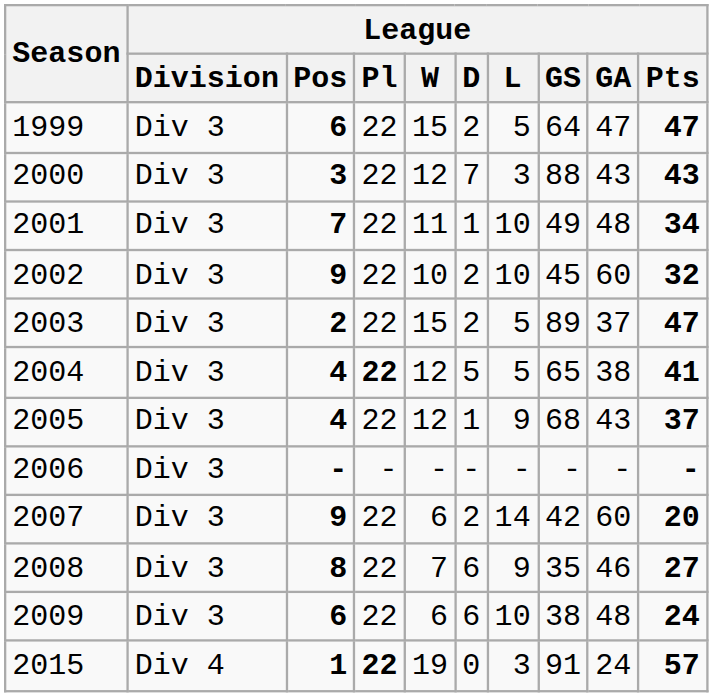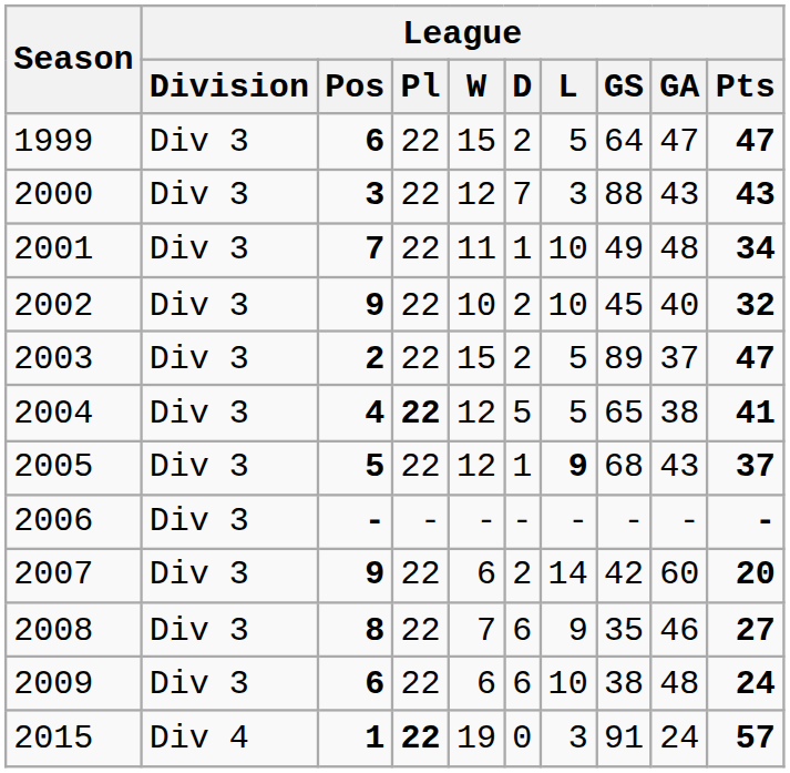2002 | League / GA: 60 -> 40
2005 | League / Pos: 4 -> 5
2005 | League / L: normal -> bold
